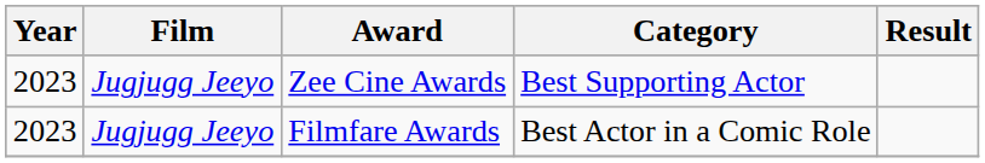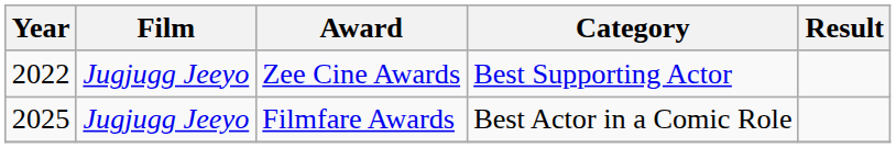Zee Cine Awards | Year: 2023 -> 2022
Filmfare Awards | Year: 2023 -> 2025
